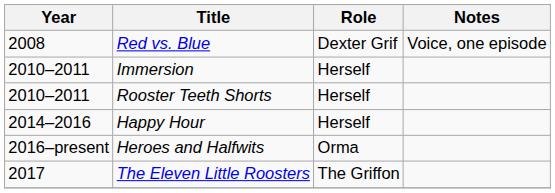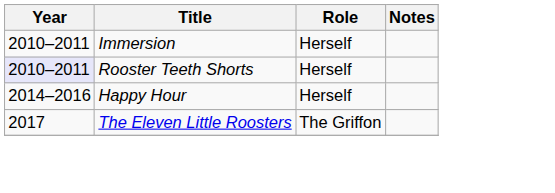- row: 2008 | Red vs. Blue | Dexter Grif | Voice, one episode
Rooster Teeth Shorts | Year: no background -> lavender background
- row: 2016–present | Heroes and Halfwits | Orma
